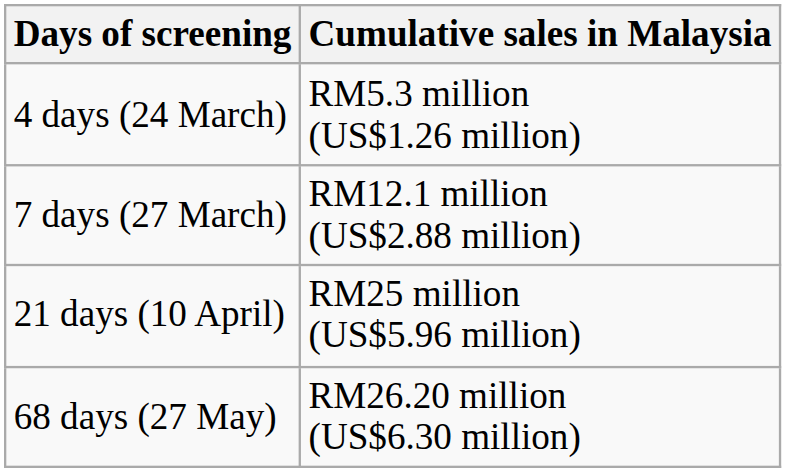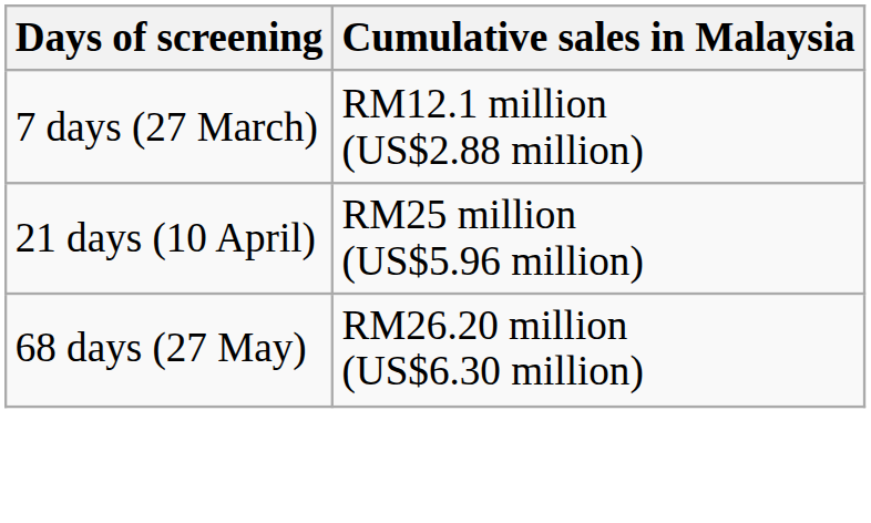- row: 4 days (24 March) | RM5.3 million (US$1.26 million)
